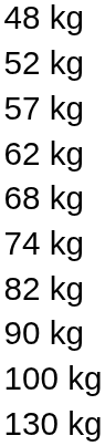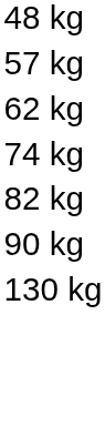- row: 52 kg
- row: 68 kg
- row: 100 kg
